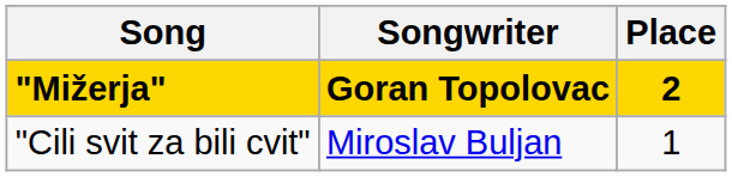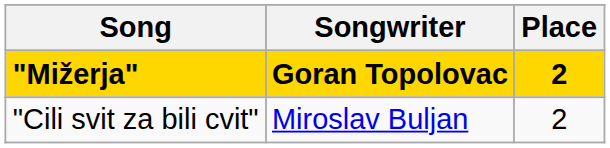"Cili svit za bili cvit" | Place: 1 -> 2
